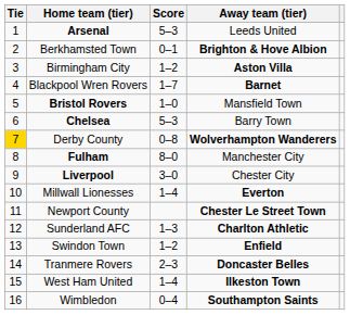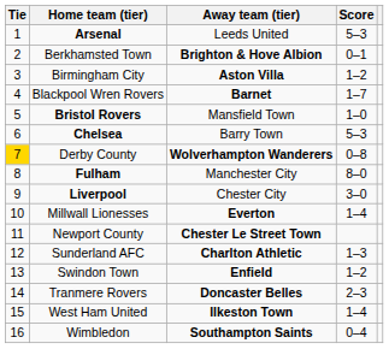columns swapped: Score <-> Away team (tier)
